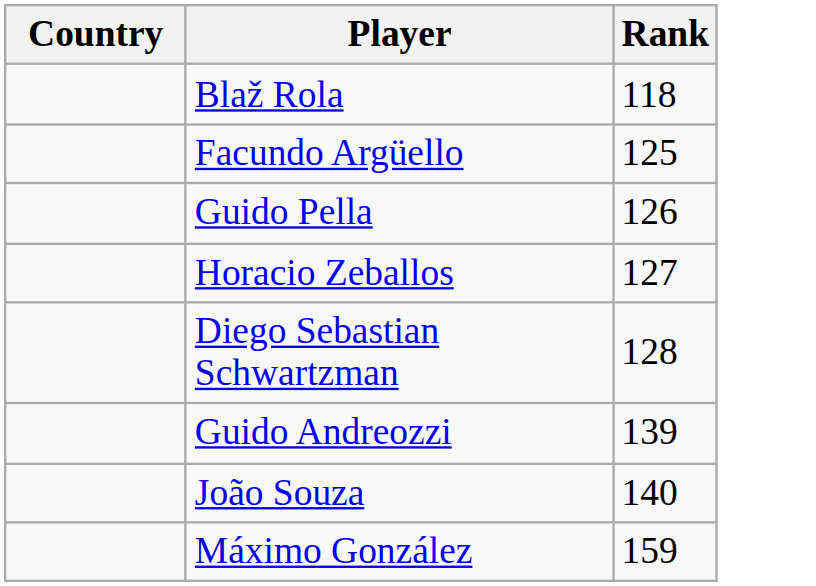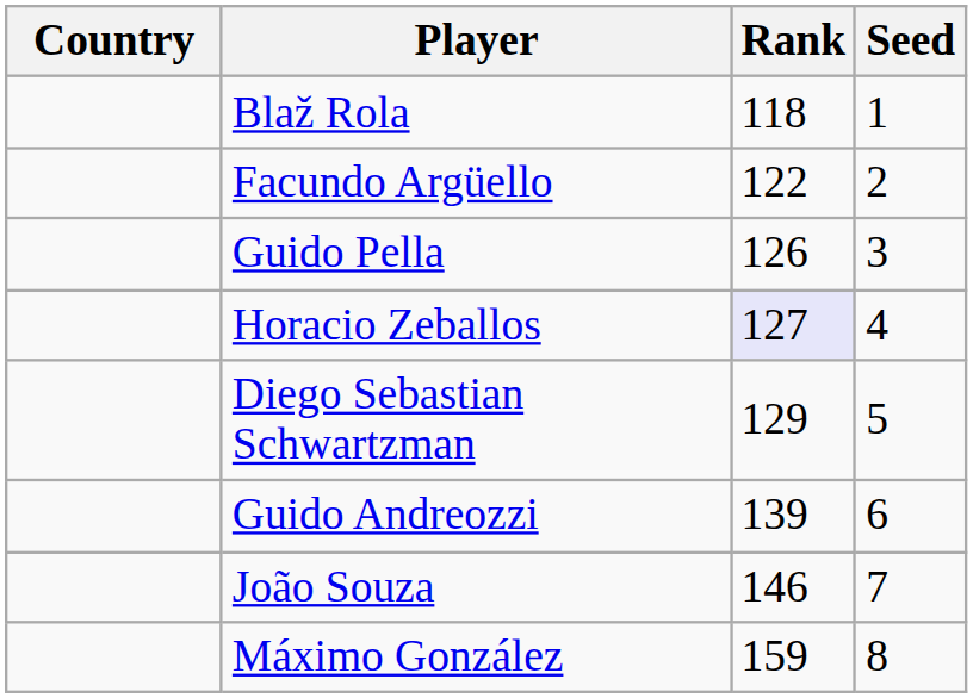+ column: Seed | 1 | 2 | 3 | 4 | 5 | 6 | 7 | 8
Facundo Argüello | Rank: 125 -> 122
Horacio Zeballos | Rank: no background -> lavender background
Diego Sebastian Schwartzman | Rank: 128 -> 129
João Souza | Rank: 140 -> 146
